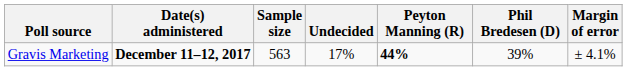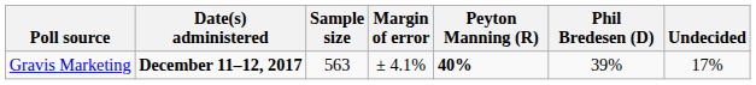columns swapped: Margin of error <-> Undecided
Gravis Marketing | Peyton Manning (R): 44% -> 40%
